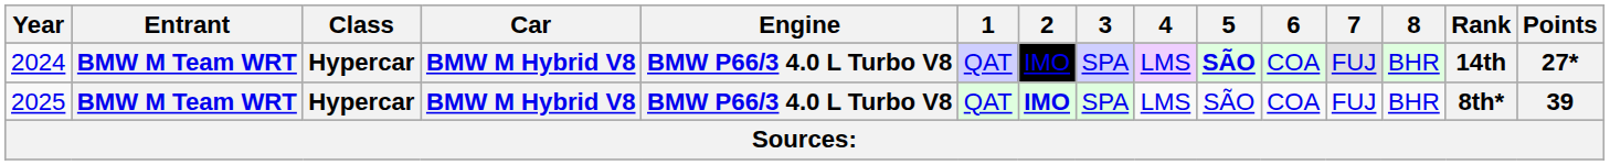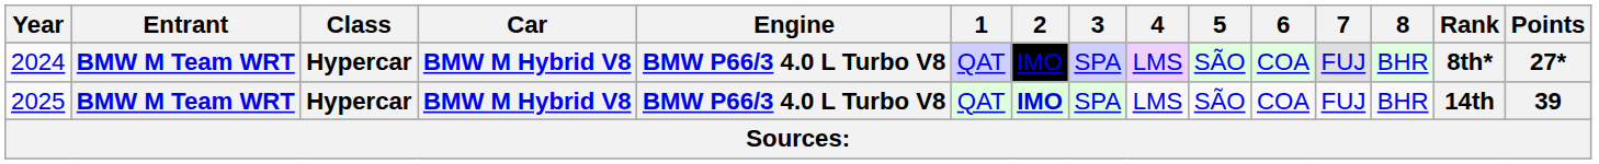2024 | 5: bold -> normal
2024 | Rank: 14th -> 8th*
2025 | Rank: 8th* -> 14th
